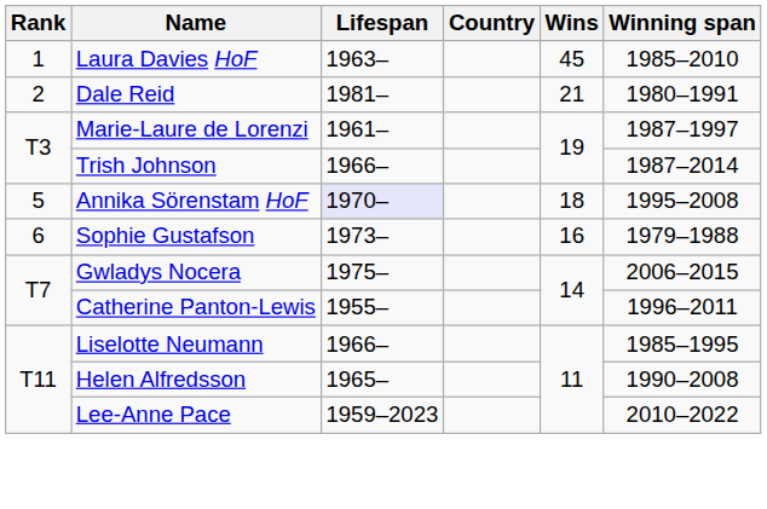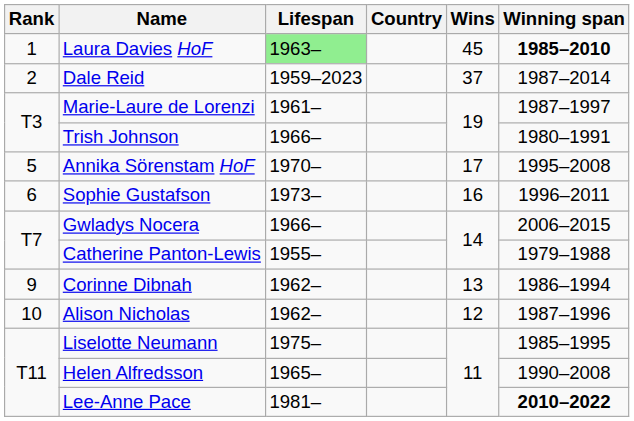Laura Davies HoF | Lifespan: no background -> lightgreen background
Laura Davies HoF | Winning span: normal -> bold
Dale Reid | Lifespan: 1981– -> 1959–2023
Dale Reid | Wins: 21 -> 37
Dale Reid | Winning span: 1980–1991 -> 1987–2014
Trish Johnson | Winning span: 1987–2014 -> 1980–1991
Annika Sörenstam HoF | Lifespan: lavender background -> no background
Annika Sörenstam HoF | Wins: 18 -> 17
Sophie Gustafson | Winning span: 1979–1988 -> 1996–2011
Gwladys Nocera | Lifespan: 1975– -> 1966–
Catherine Panton-Lewis | Winning span: 1996–2011 -> 1979–1988
+ row: 9 | Corinne Dibnah | 1962– | 13 | 1986–1994
+ row: 10 | Alison Nicholas | 1962– | 12 | 1987–1996
Liselotte Neumann | Lifespan: 1966– -> 1975–
Lee-Anne Pace | Lifespan: 1959–2023 -> 1981–
Lee-Anne Pace | Winning span: normal -> bold
